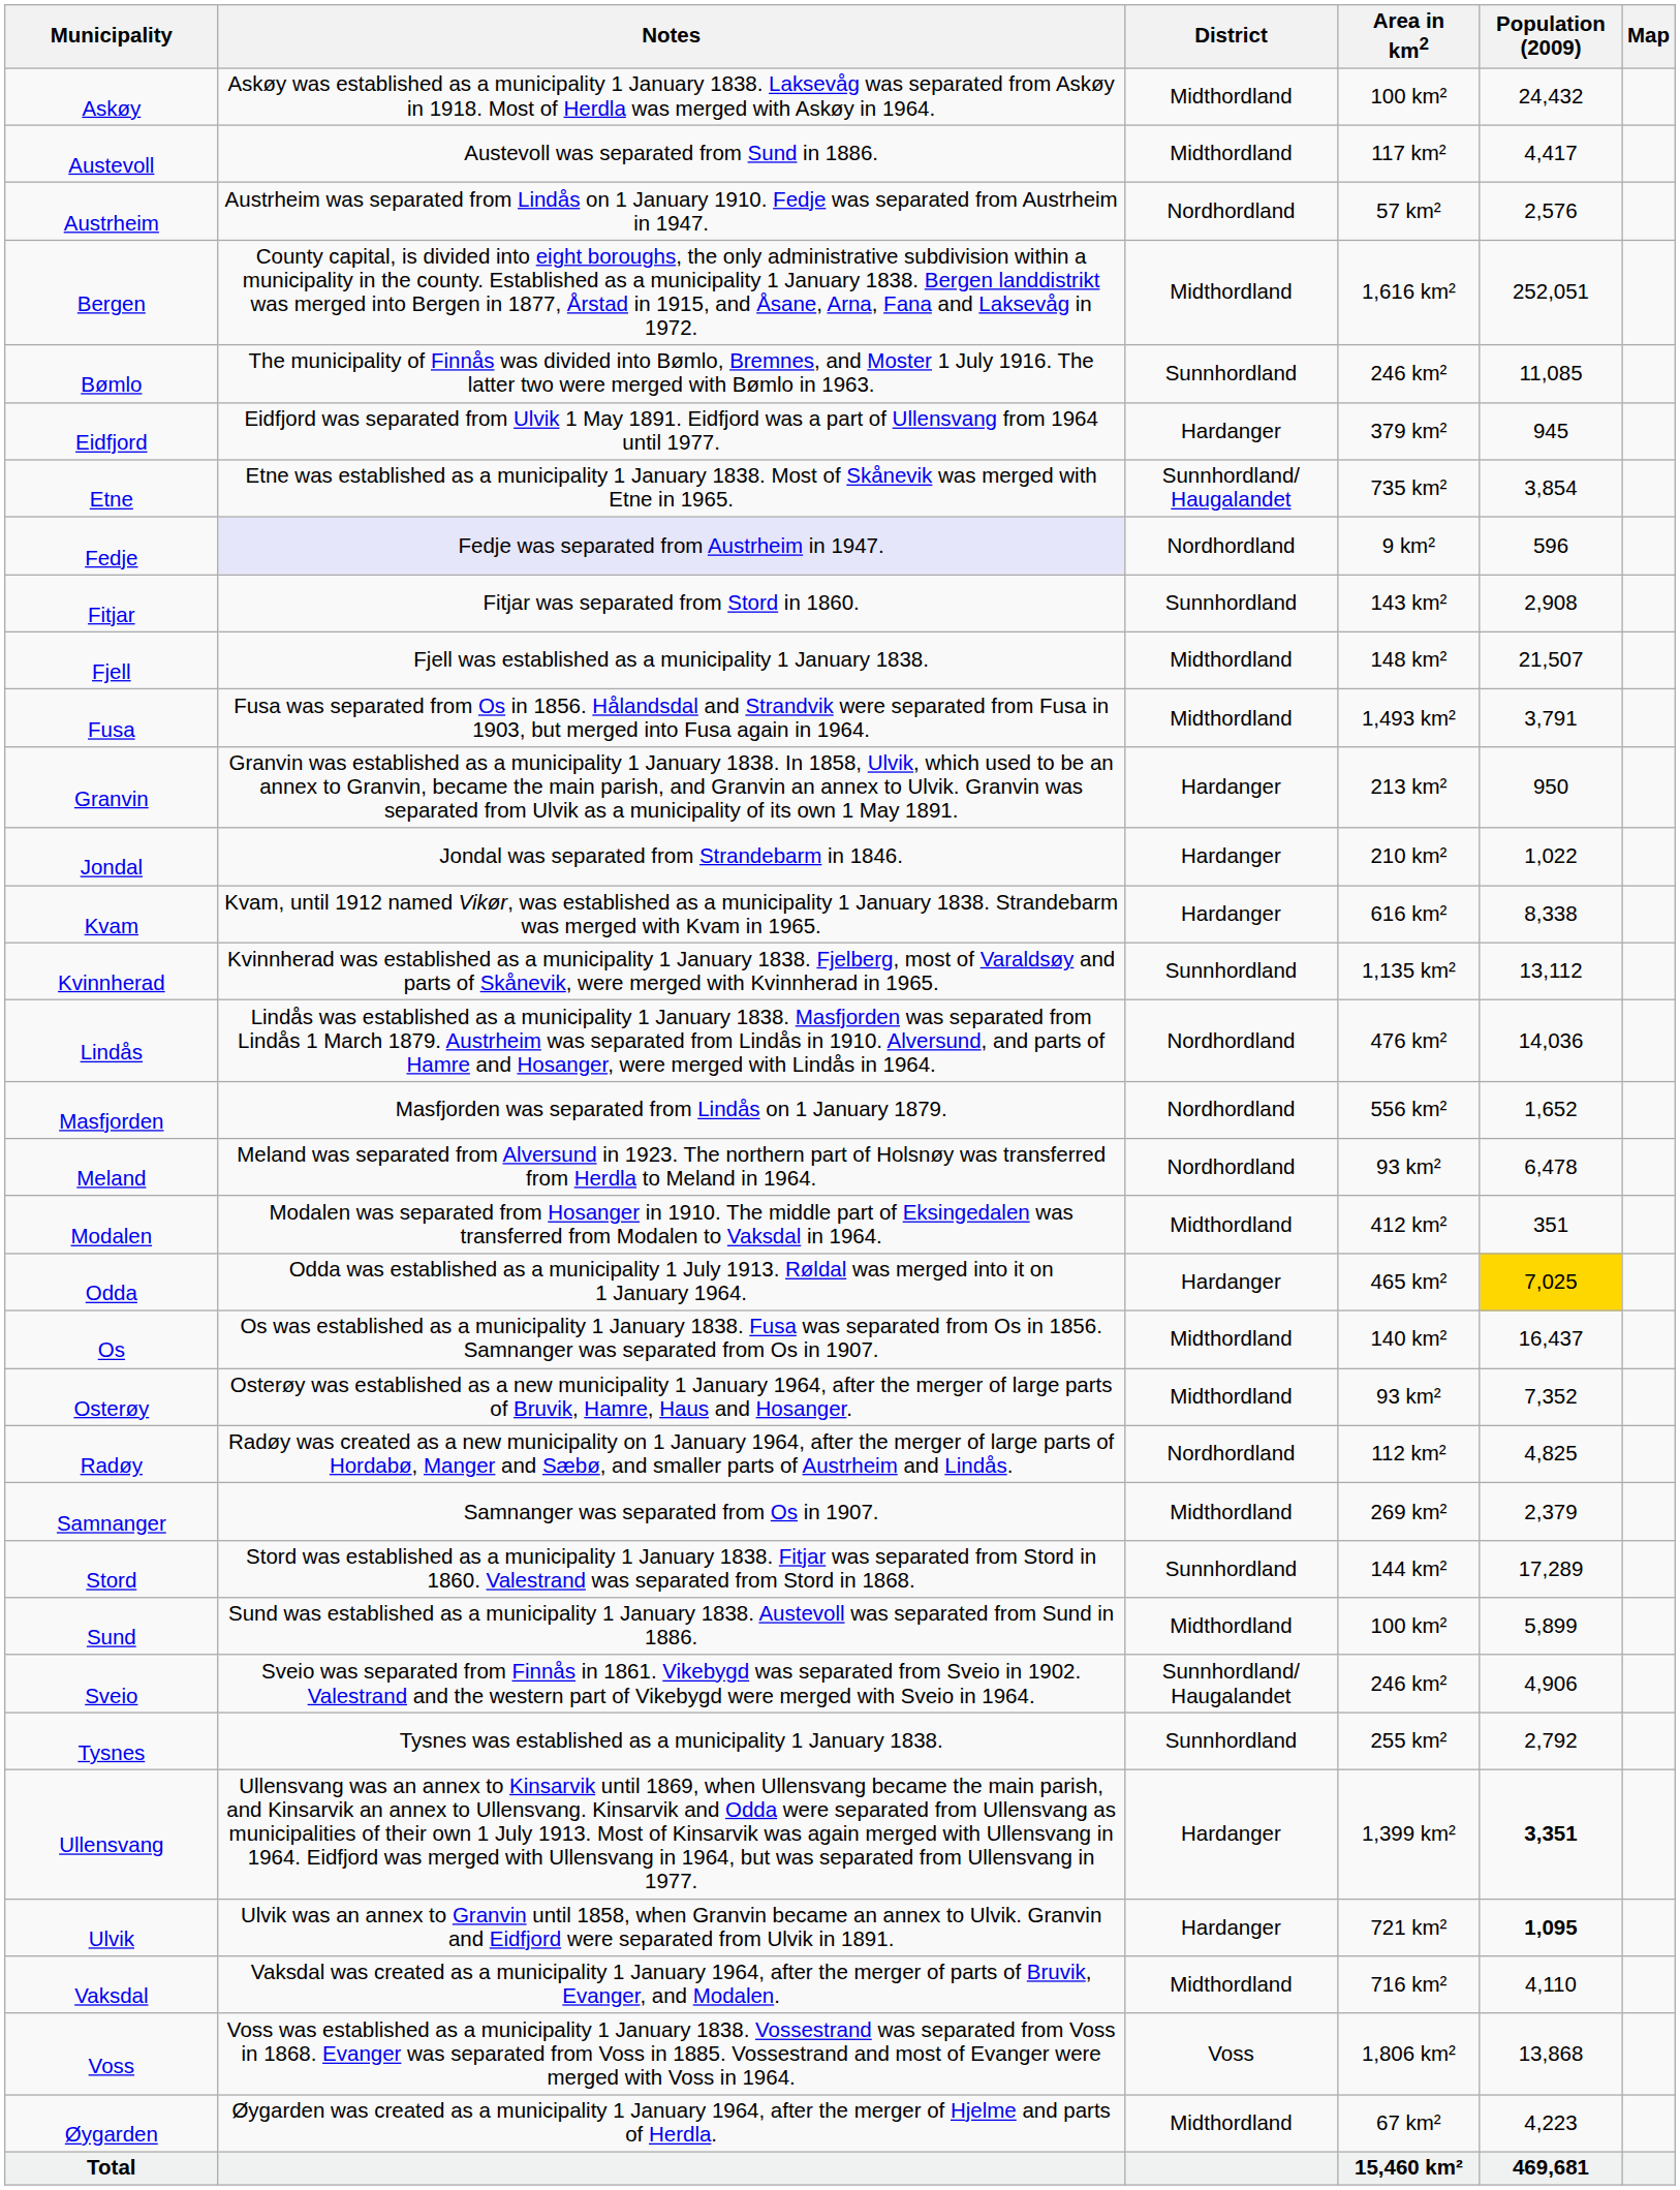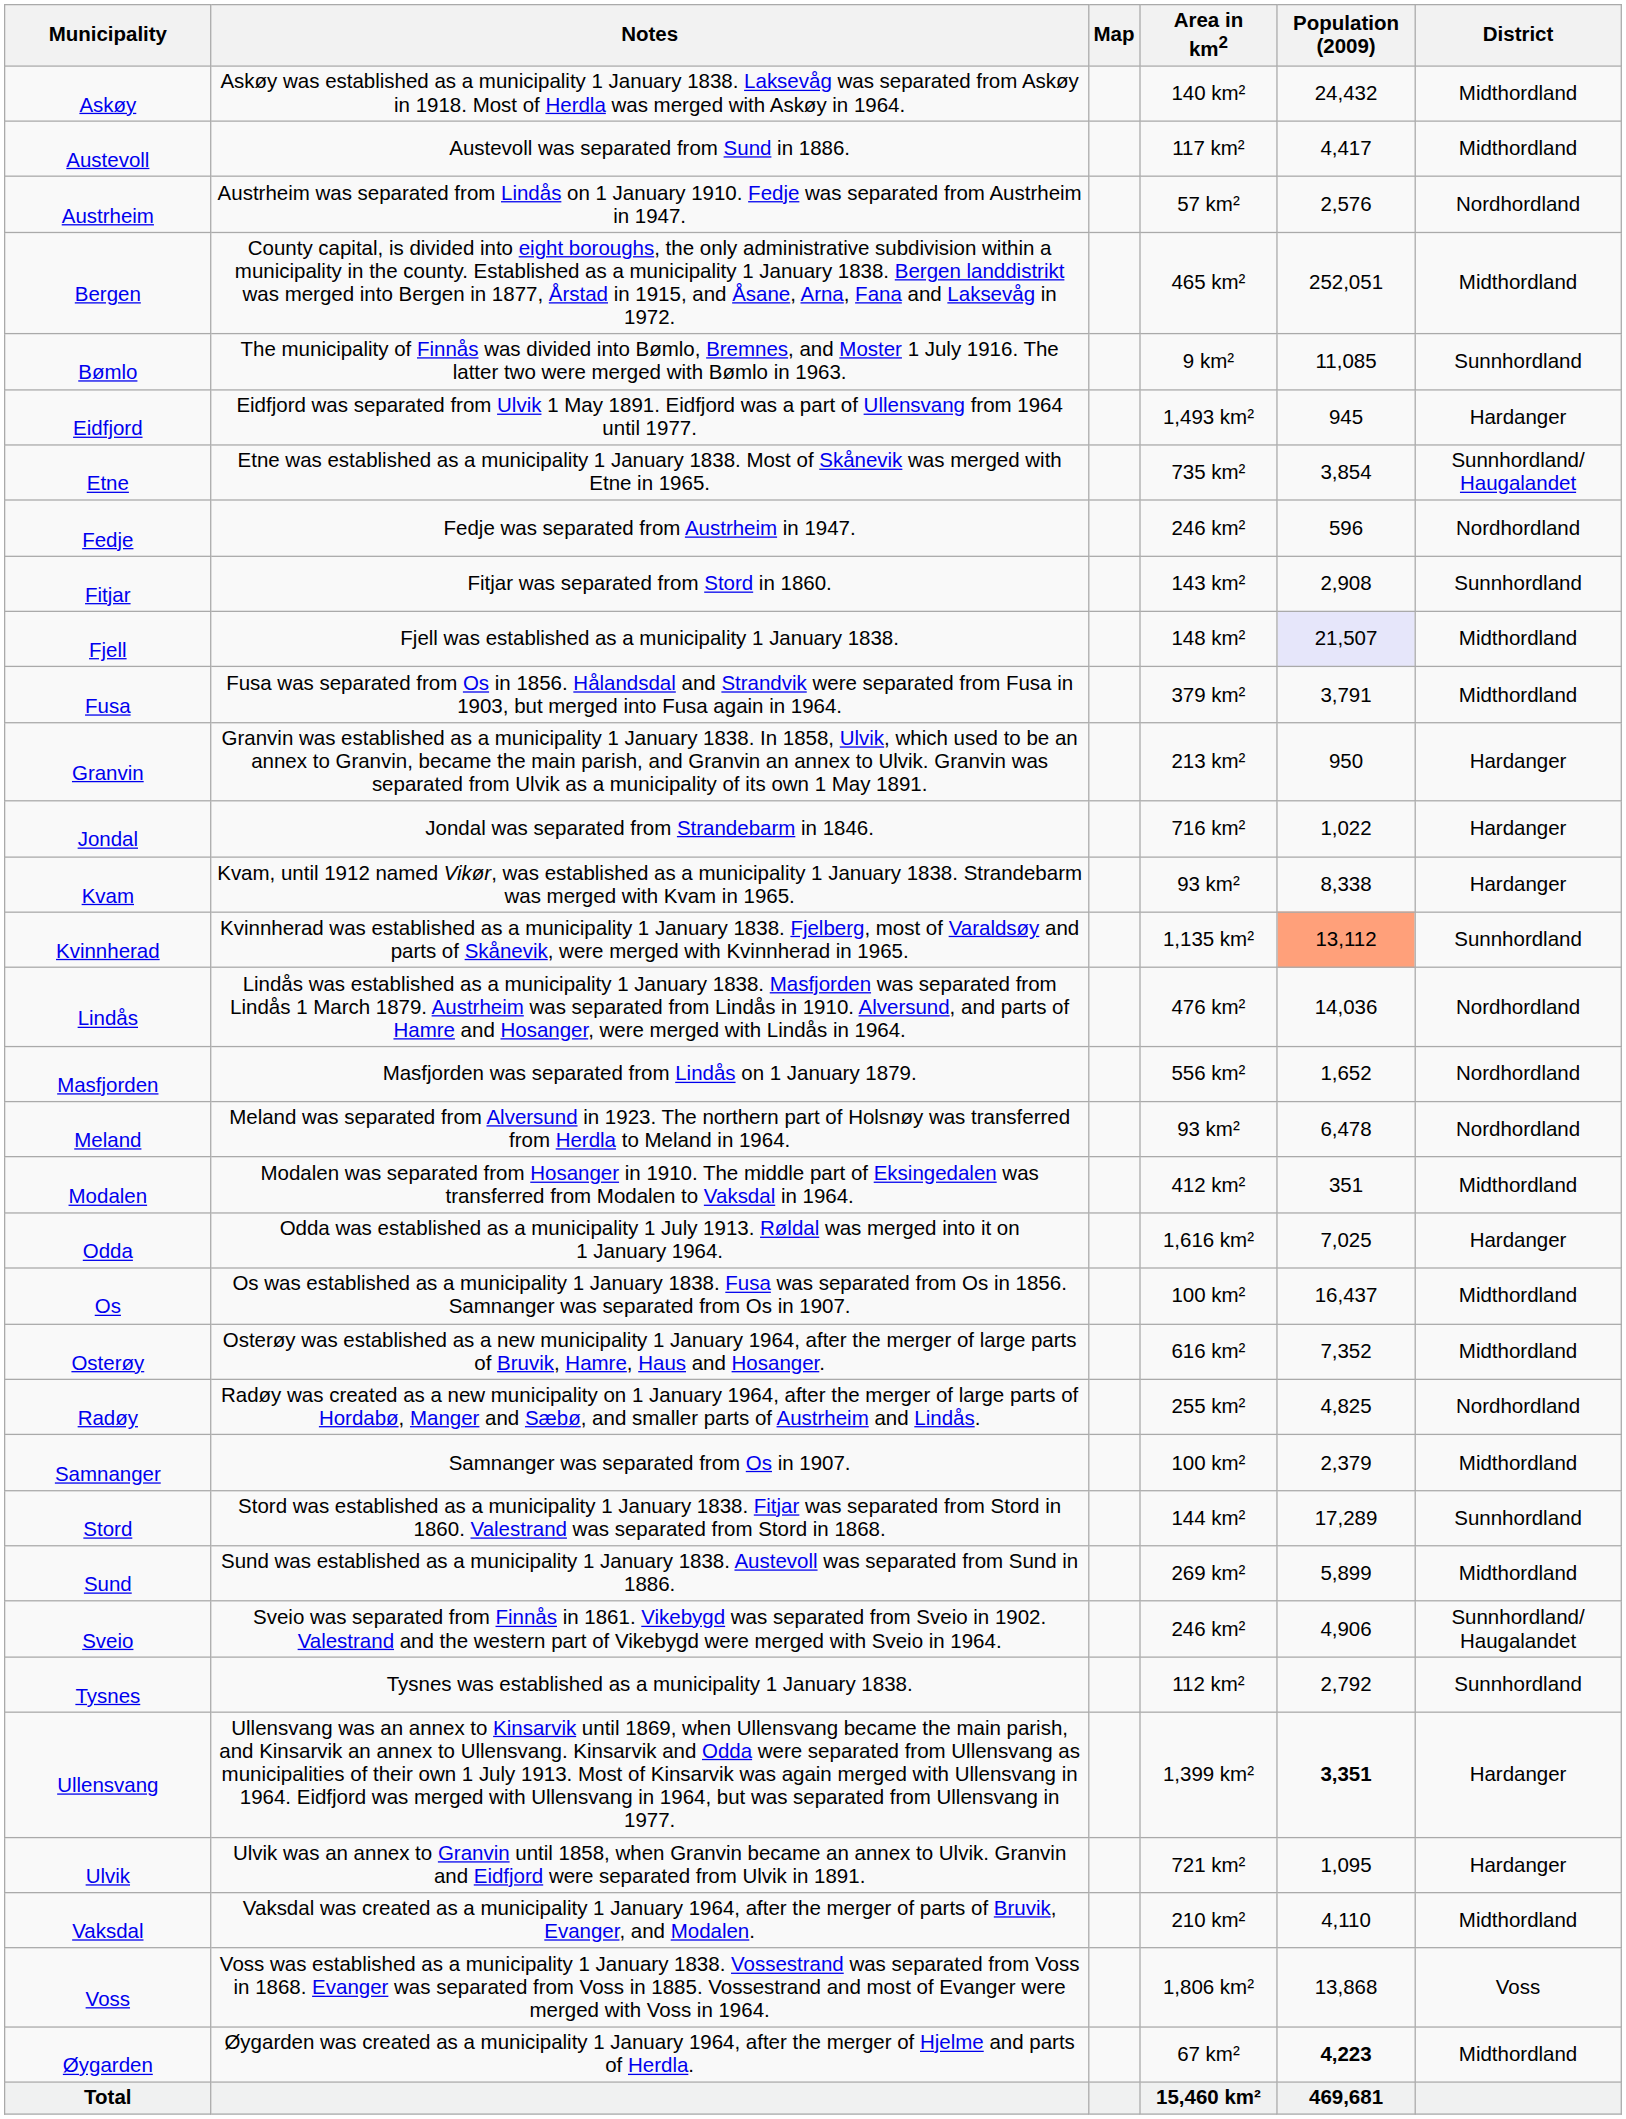columns swapped: District <-> Map
Askøy | Area in km2: 100 km² -> 140 km²
Bergen | Area in km2: 1,616 km² -> 465 km²
Bømlo | Area in km2: 246 km² -> 9 km²
Eidfjord | Area in km2: 379 km² -> 1,493 km²
Fedje | Notes: lavender background -> no background
Fedje | Area in km2: 9 km² -> 246 km²
Fjell | Population (2009): no background -> lavender background
Fusa | Area in km2: 1,493 km² -> 379 km²
Jondal | Area in km2: 210 km² -> 716 km²
Kvam | Area in km2: 616 km² -> 93 km²
Kvinnherad | Population (2009): no background -> lightsalmon background
Odda | Area in km2: 465 km² -> 1,616 km²
Odda | Population (2009): gold background -> no background
Os | Area in km2: 140 km² -> 100 km²
Osterøy | Area in km2: 93 km² -> 616 km²
Radøy | Area in km2: 112 km² -> 255 km²
Samnanger | Area in km2: 269 km² -> 100 km²
Sund | Area in km2: 100 km² -> 269 km²
Tysnes | Area in km2: 255 km² -> 112 km²
Ulvik | Population (2009): bold -> normal
Vaksdal | Area in km2: 716 km² -> 210 km²
Øygarden | Population (2009): normal -> bold
